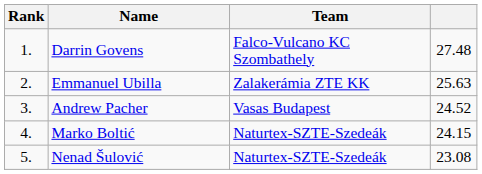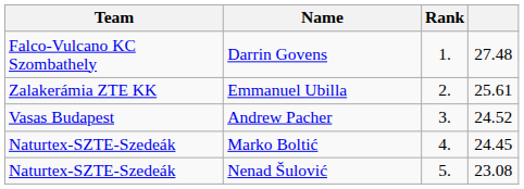columns swapped: Rank <-> Team
Emmanuel Ubilla | column 4: 25.63 -> 25.61
Marko Boltić | column 4: 24.15 -> 24.45
